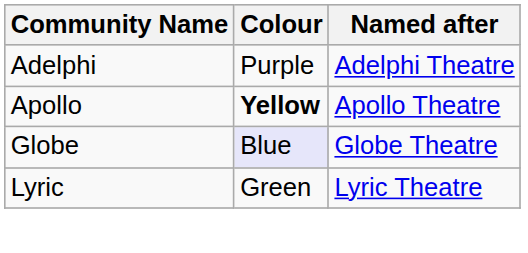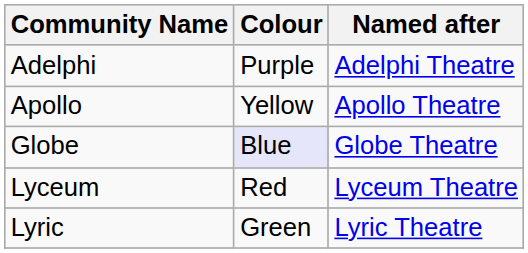Apollo | Colour: bold -> normal
+ row: Lyceum | Red | Lyceum Theatre
